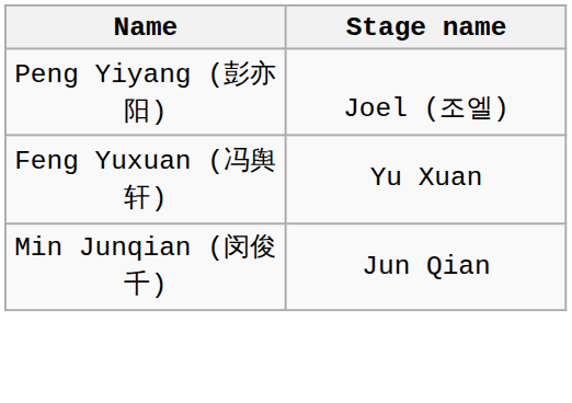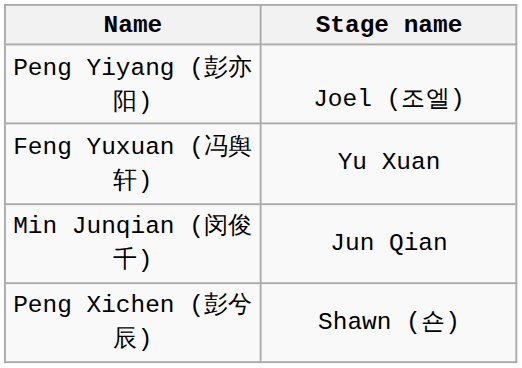+ row: Peng Xichen (彭兮辰) | Shawn (숀)
